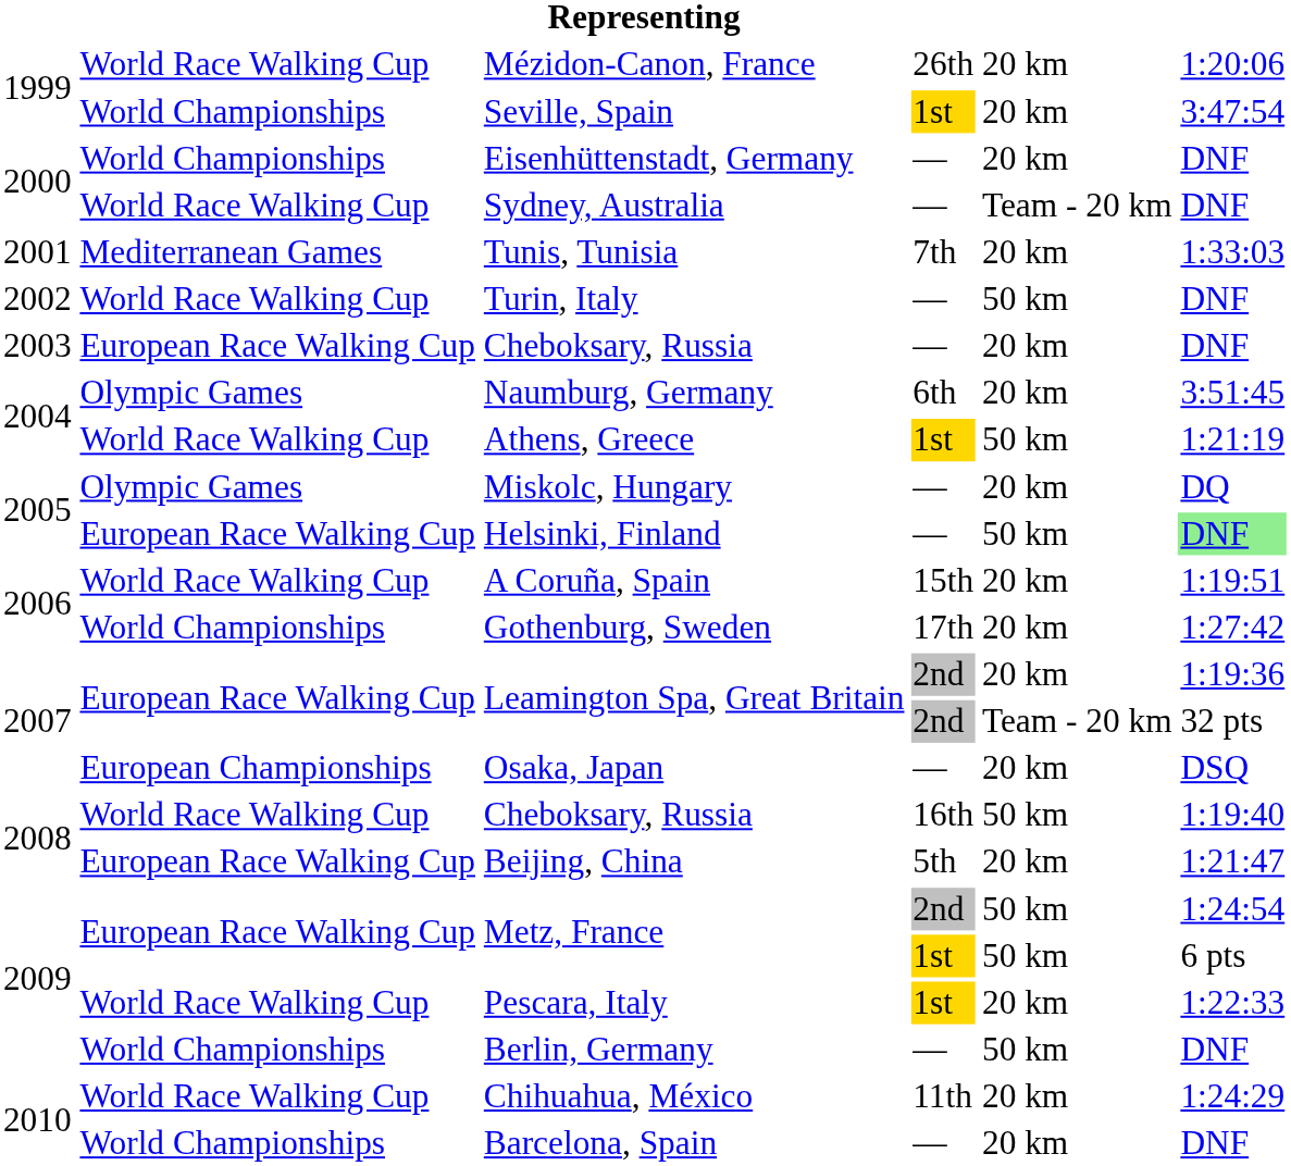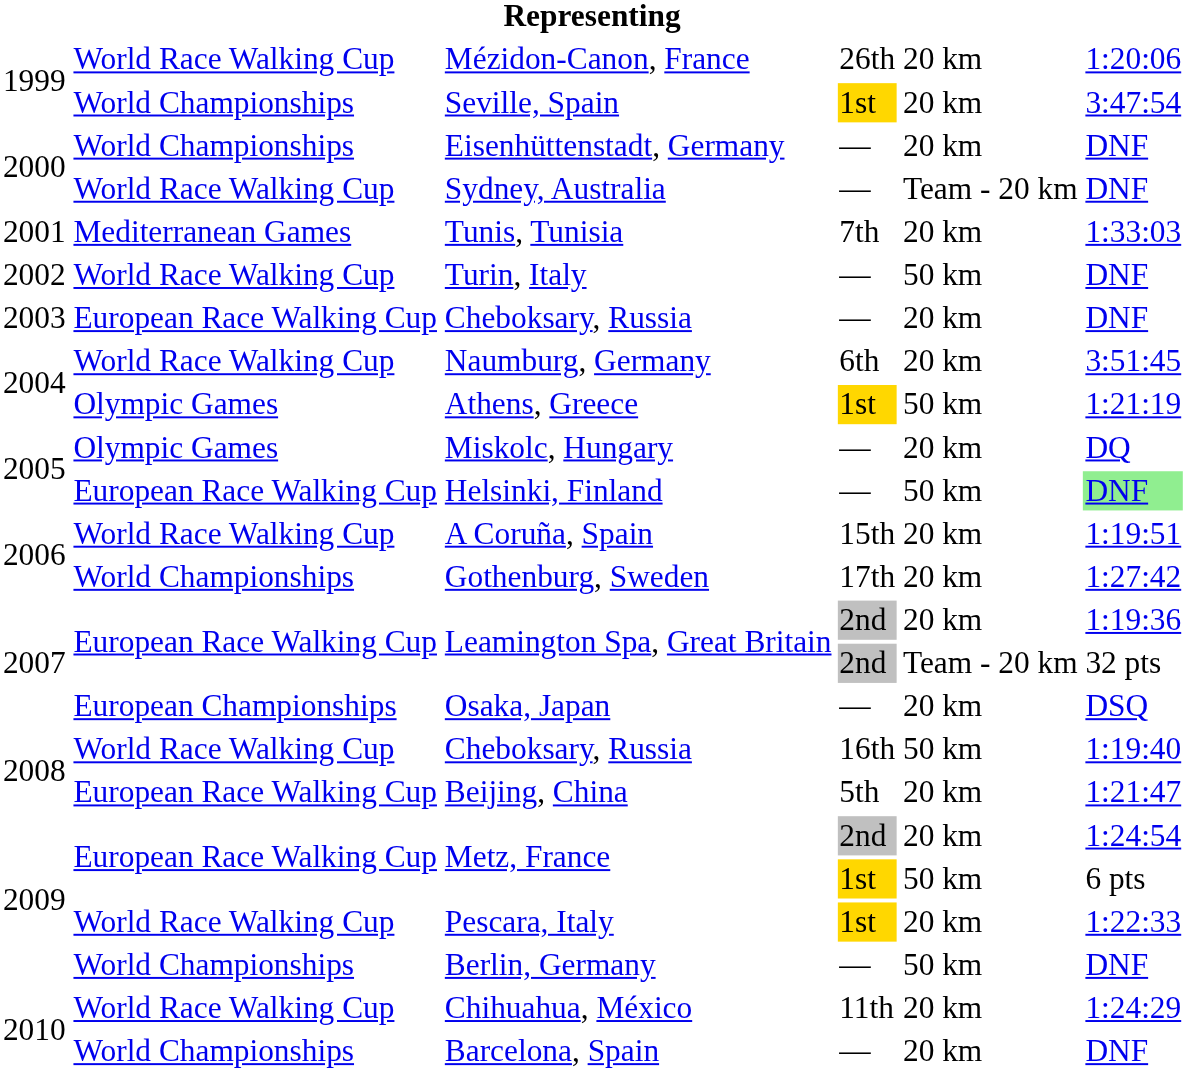Naumburg, Germany | column 2: Olympic Games -> World Race Walking Cup
Athens, Greece | column 2: World Race Walking Cup -> Olympic Games
Metz, France / 2nd | column 5: 50 km -> 20 km
